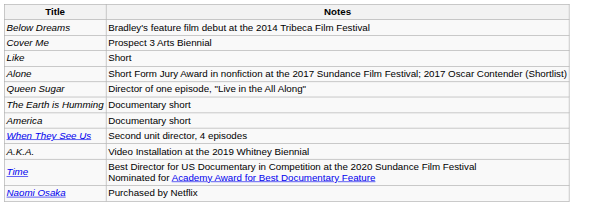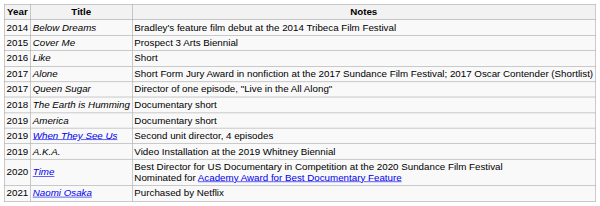+ column: Year | 2014 | 2015 | 2016 | 2017 | 2017 | 2018 | 2019 | 2019 | 2019 | 2020 | 2021
